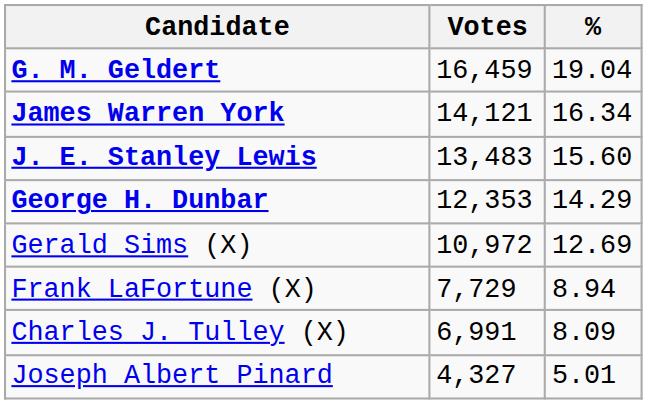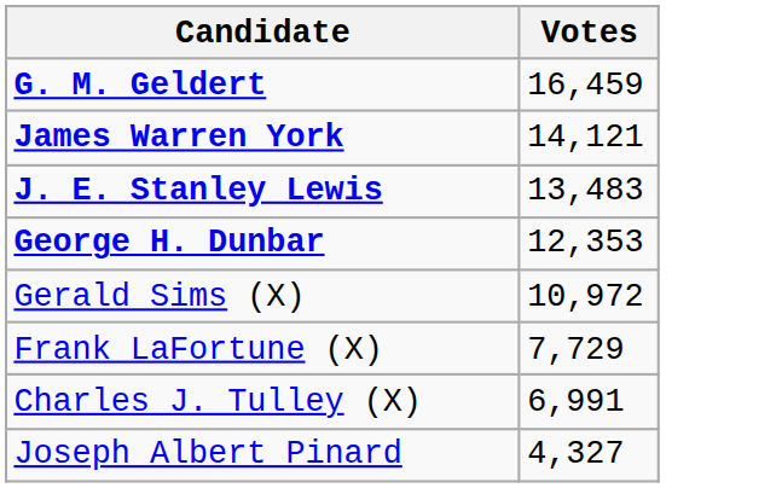- column: % | 19.04 | 16.34 | 15.60 | 14.29 | 12.69 | 8.94 | 8.09 | 5.01
